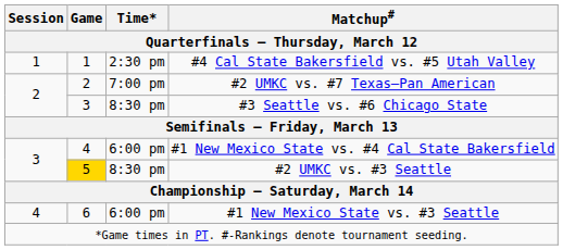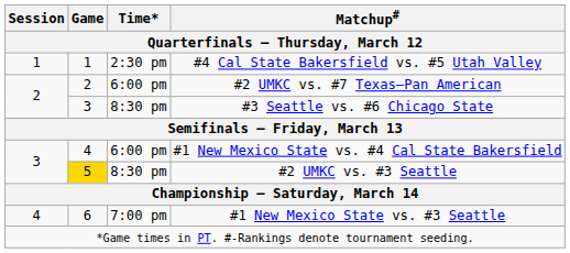#2 UMKC vs. #7 Texas–Pan American | Time*: 7:00 pm -> 6:00 pm
#1 New Mexico State vs. #3 Seattle | Time*: 6:00 pm -> 7:00 pm
